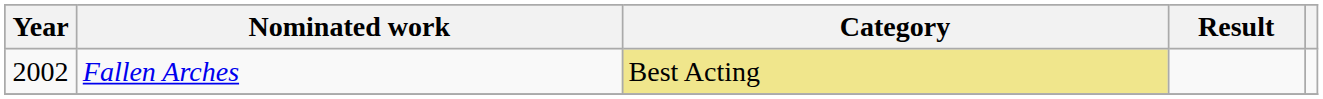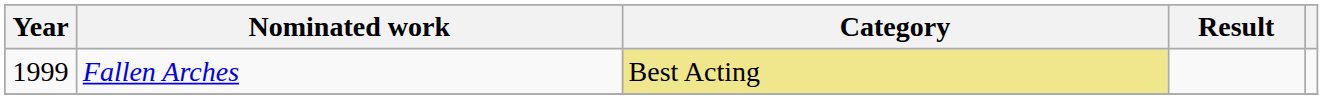Fallen Arches | Year: 2002 -> 1999
